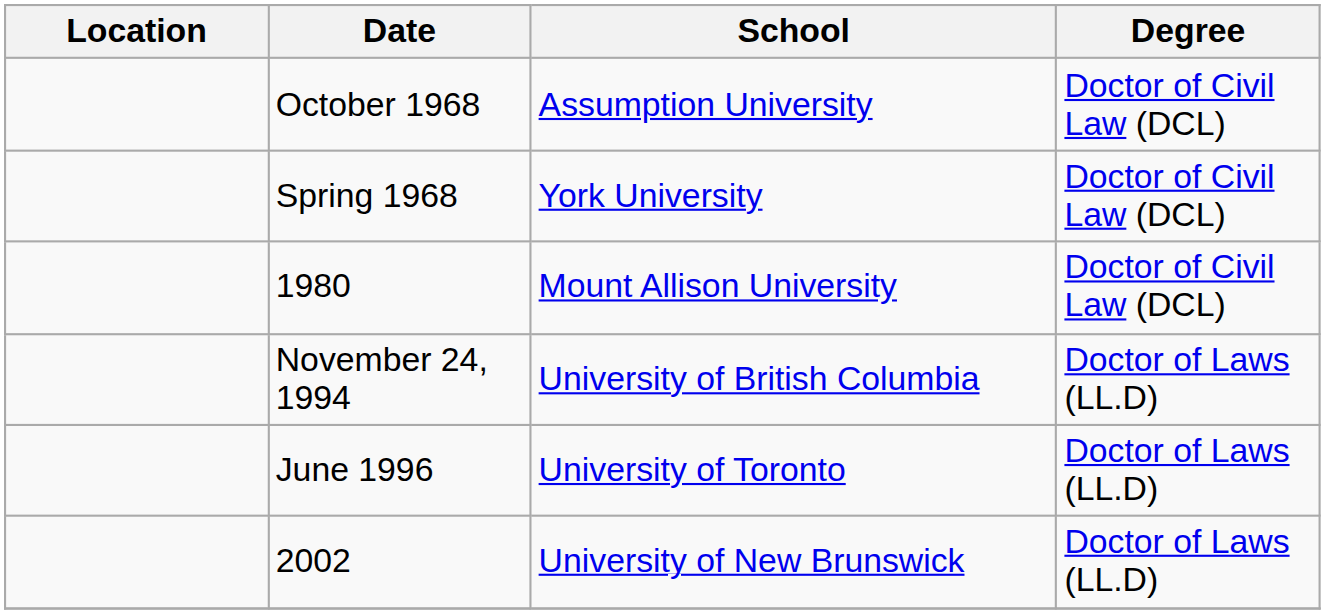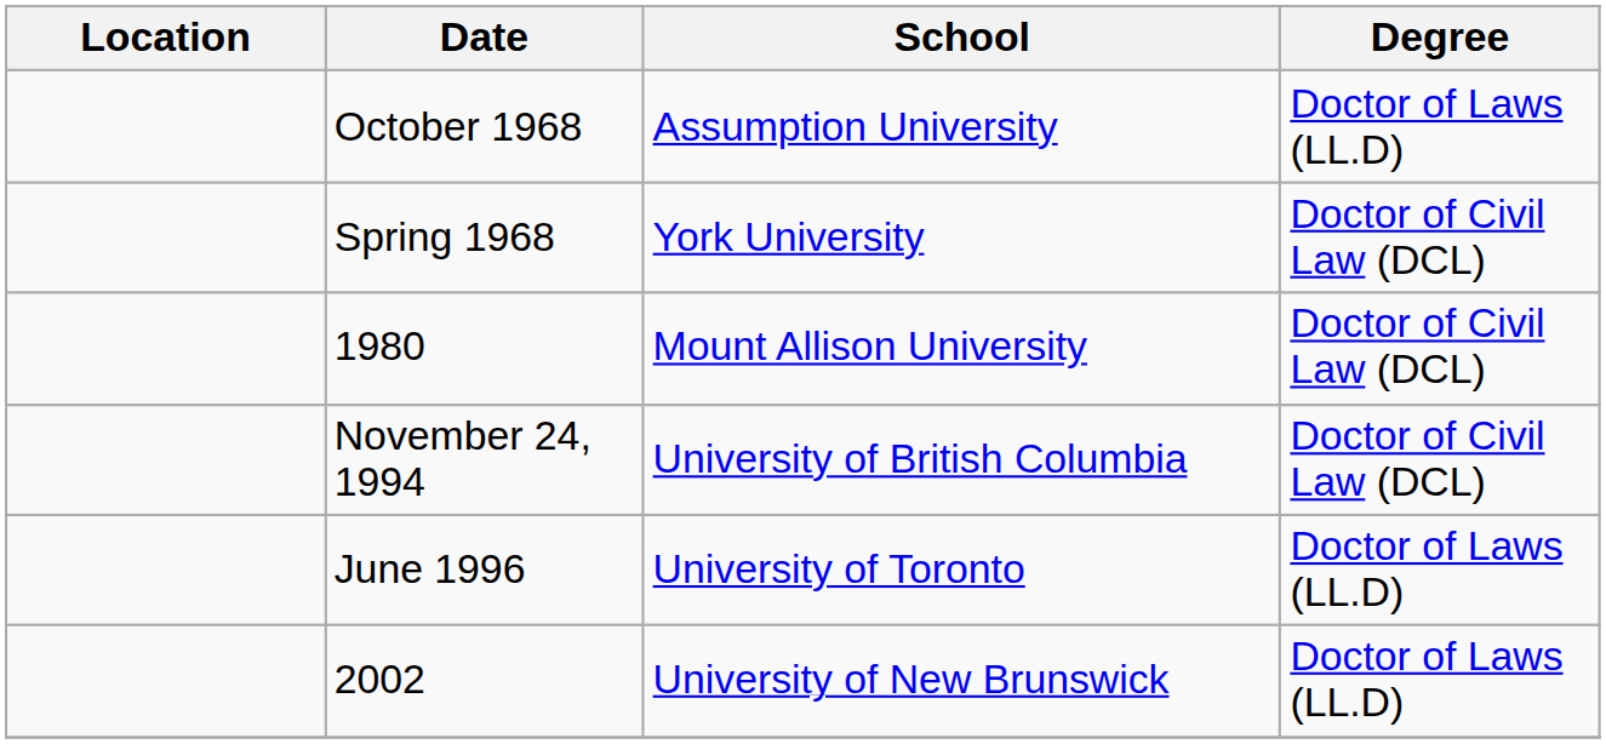October 1968 | Degree: Doctor of Civil Law (DCL) -> Doctor of Laws (LL.D)
November 24, 1994 | Degree: Doctor of Laws (LL.D) -> Doctor of Civil Law (DCL)
